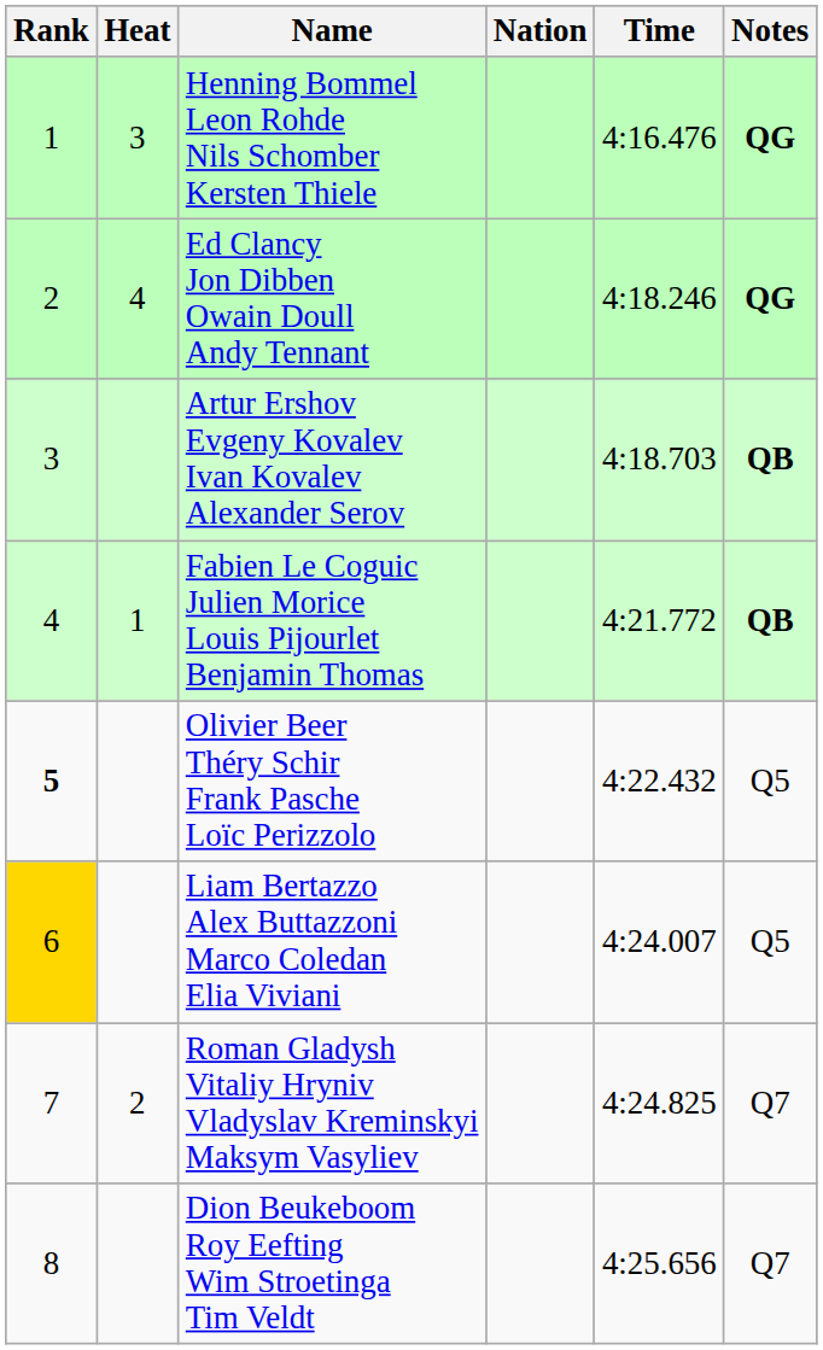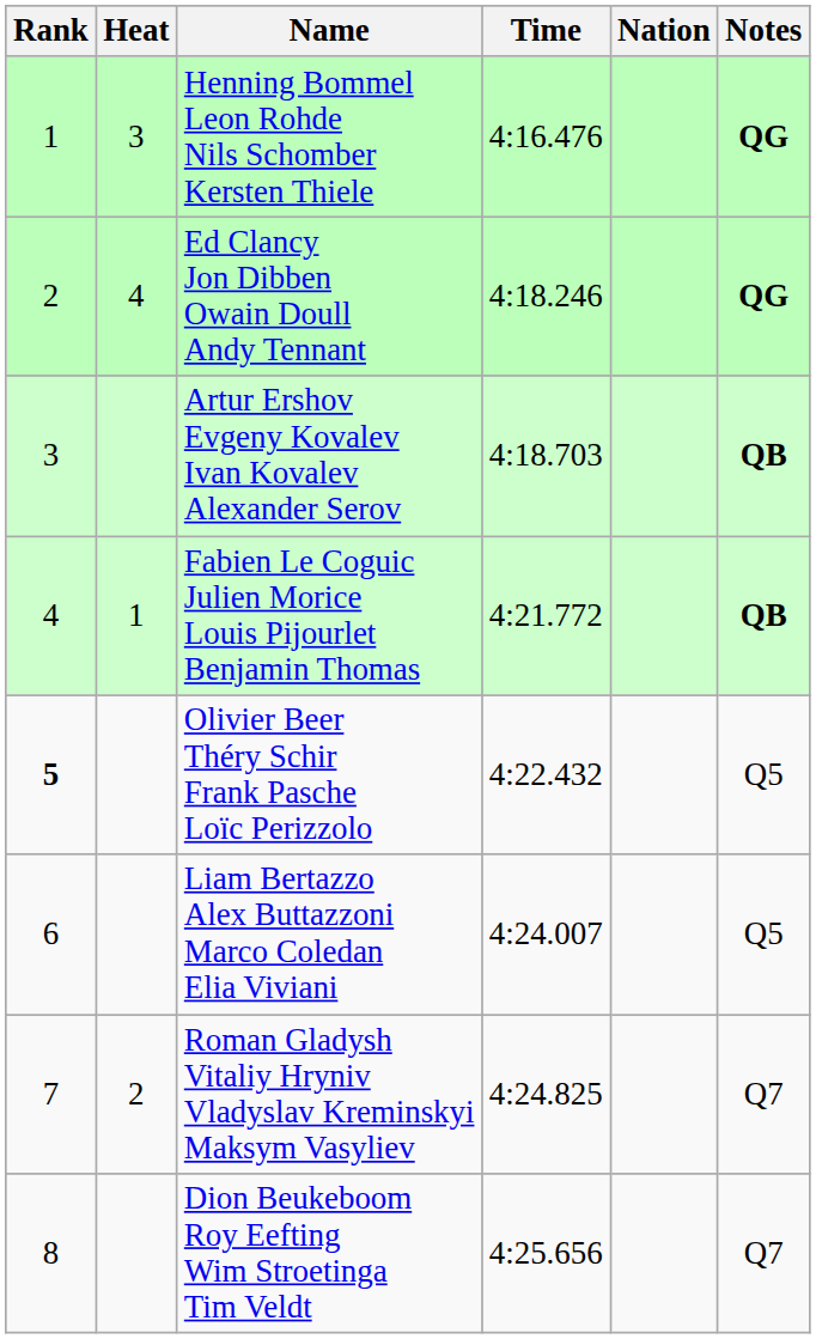columns swapped: Nation <-> Time
Liam Bertazzo Alex Buttazzoni Marco Coledan Elia Viviani | Rank: gold background -> no background
